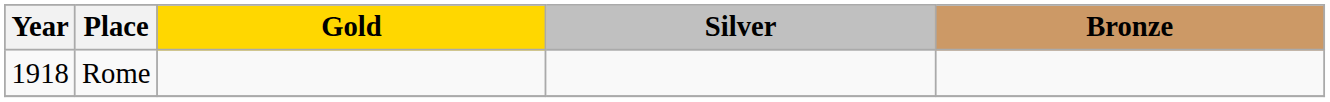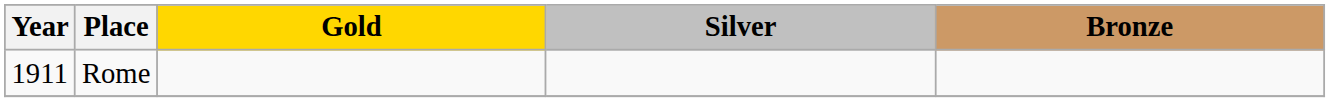Rome | Year: 1918 -> 1911
